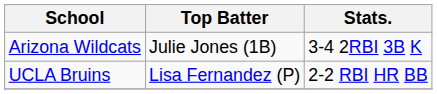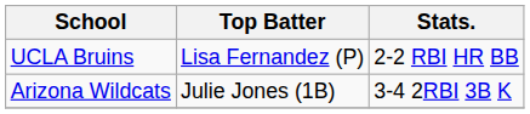rows swapped: Arizona Wildcats <-> UCLA Bruins
